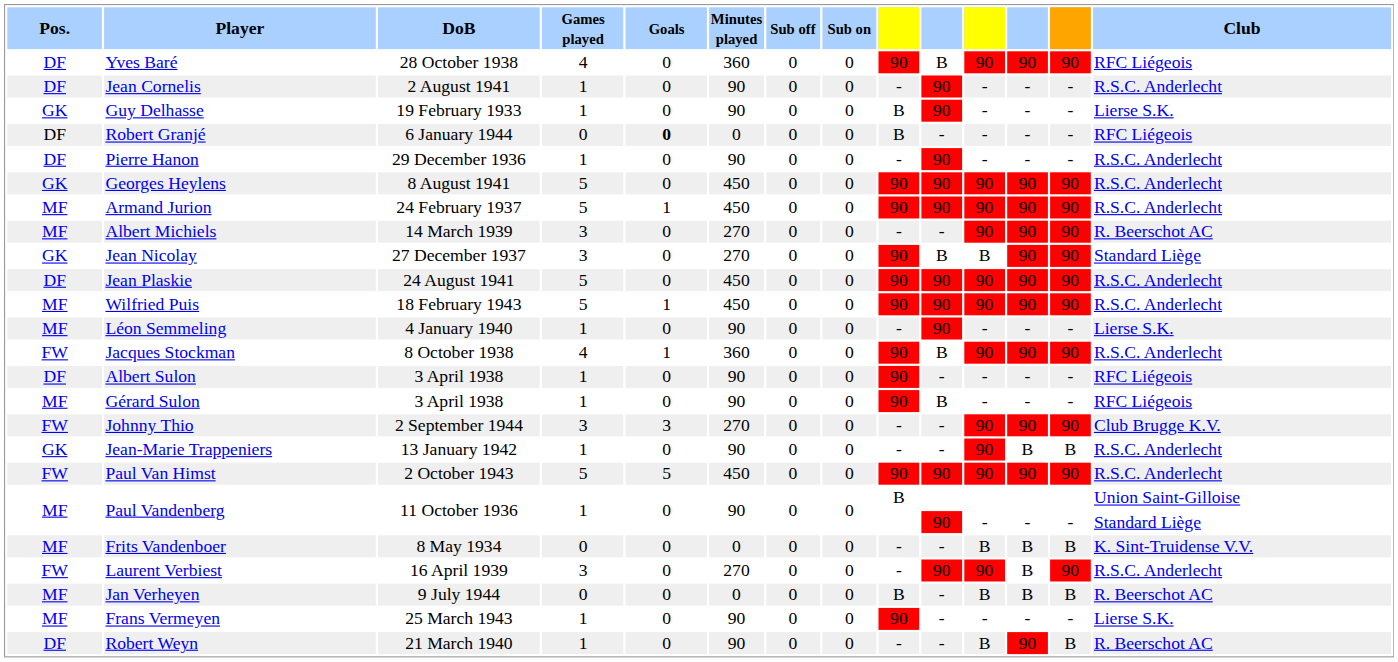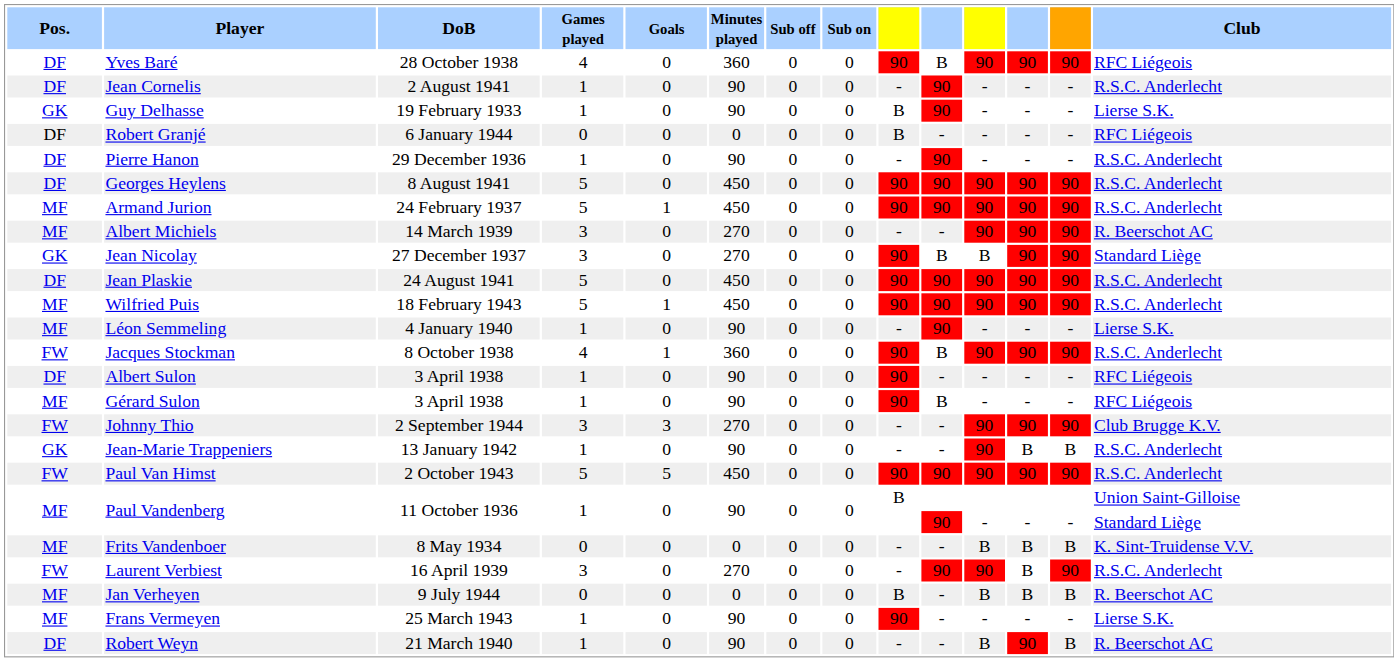Robert Granjé | Goals: bold -> normal
Georges Heylens | Pos.: GK -> DF
